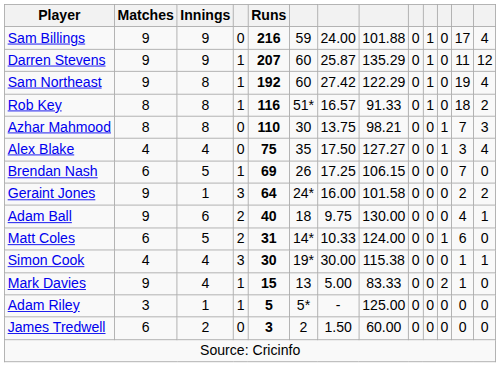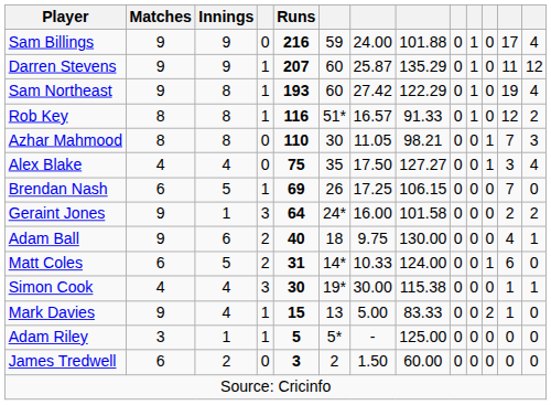Sam Northeast | Runs: 192 -> 193
Rob Key | column 12: 18 -> 12
Azhar Mahmood | column 7: 13.75 -> 11.05
